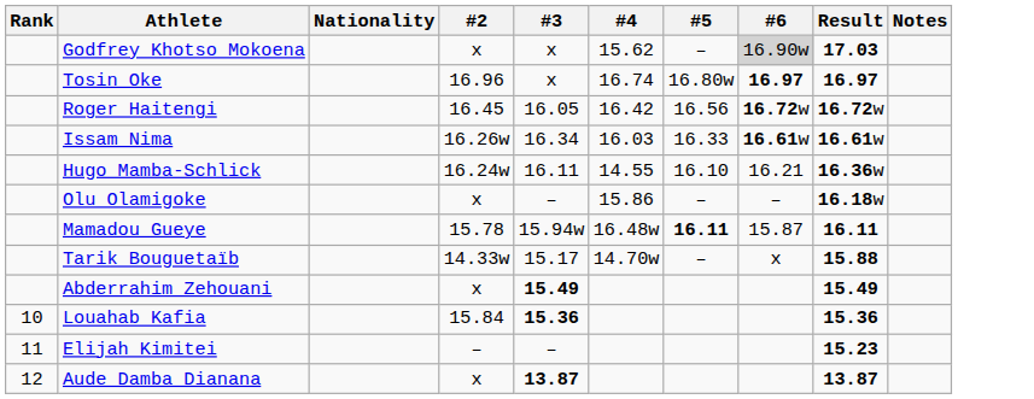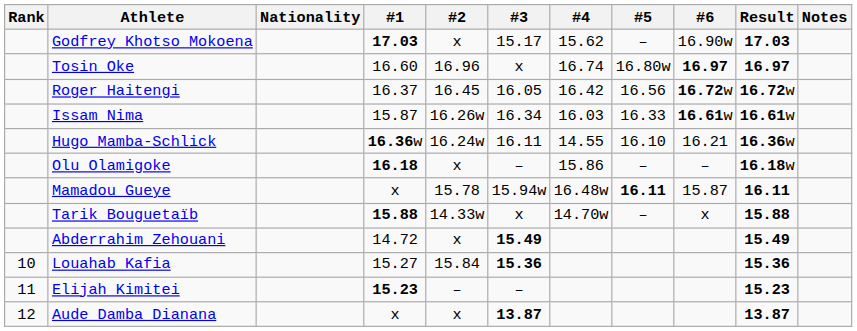+ column: #1 | 17.03 | 16.60 | 16.37 | 15.87 | 16.36w | 16.18 | x | 15.88 | 14.72 | 15.27 | 15.23 | x
Godfrey Khotso Mokoena | #3: x -> 15.17
Godfrey Khotso Mokoena | #6: lightgrey background -> no background
Tarik Bouguetaïb | #3: 15.17 -> x
